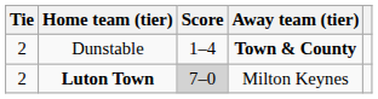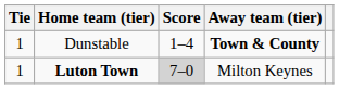Dunstable | Tie: 2 -> 1
Luton Town | Tie: 2 -> 1
